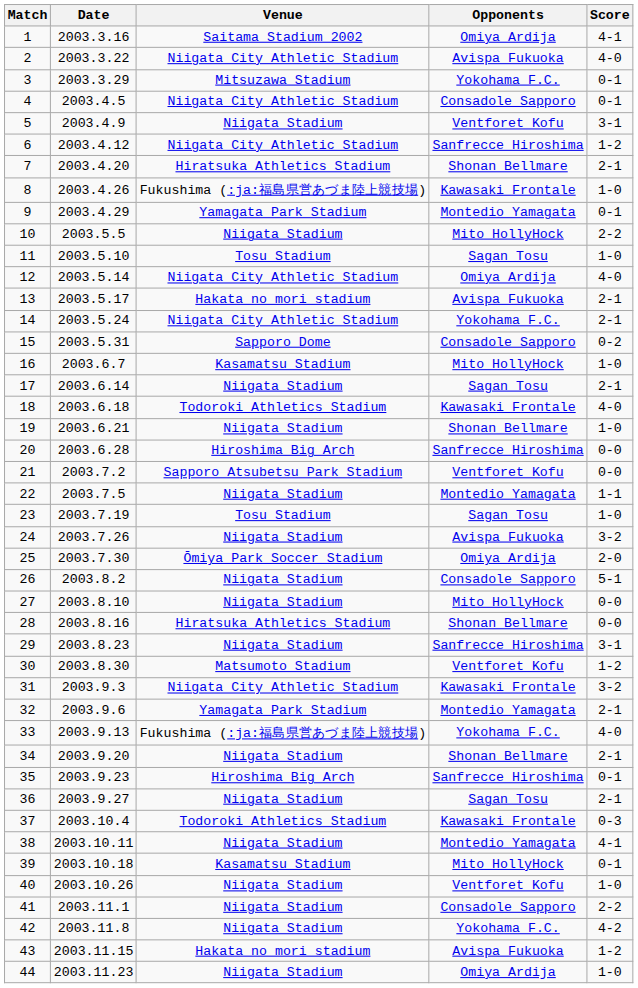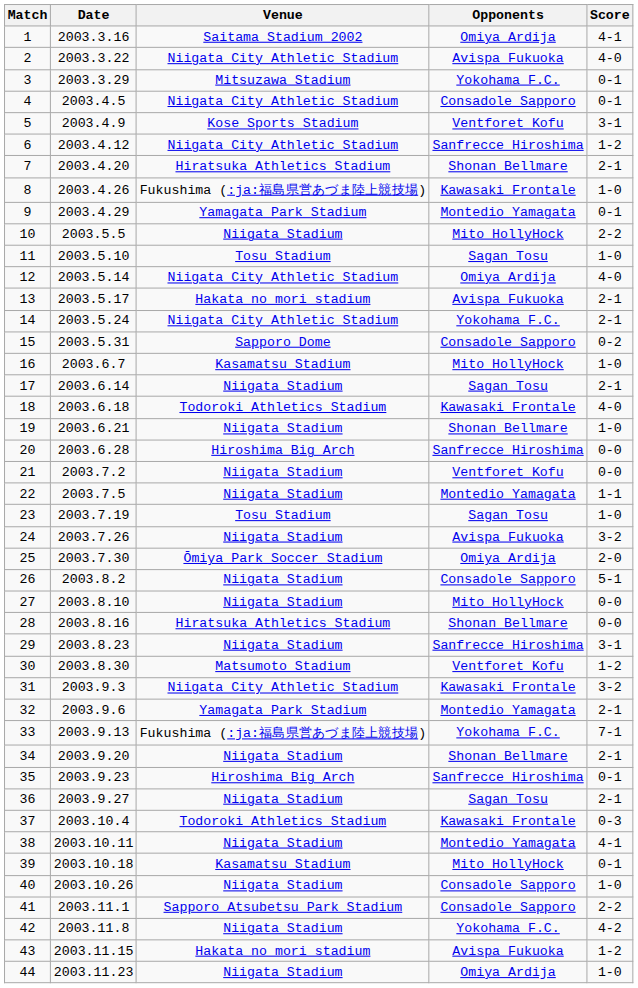5 | Venue: Niigata Stadium -> Kose Sports Stadium
21 | Venue: Sapporo Atsubetsu Park Stadium -> Niigata Stadium
33 | Score: 4-0 -> 7-1
40 | Opponents: Ventforet Kofu -> Consadole Sapporo
41 | Venue: Niigata Stadium -> Sapporo Atsubetsu Park Stadium
